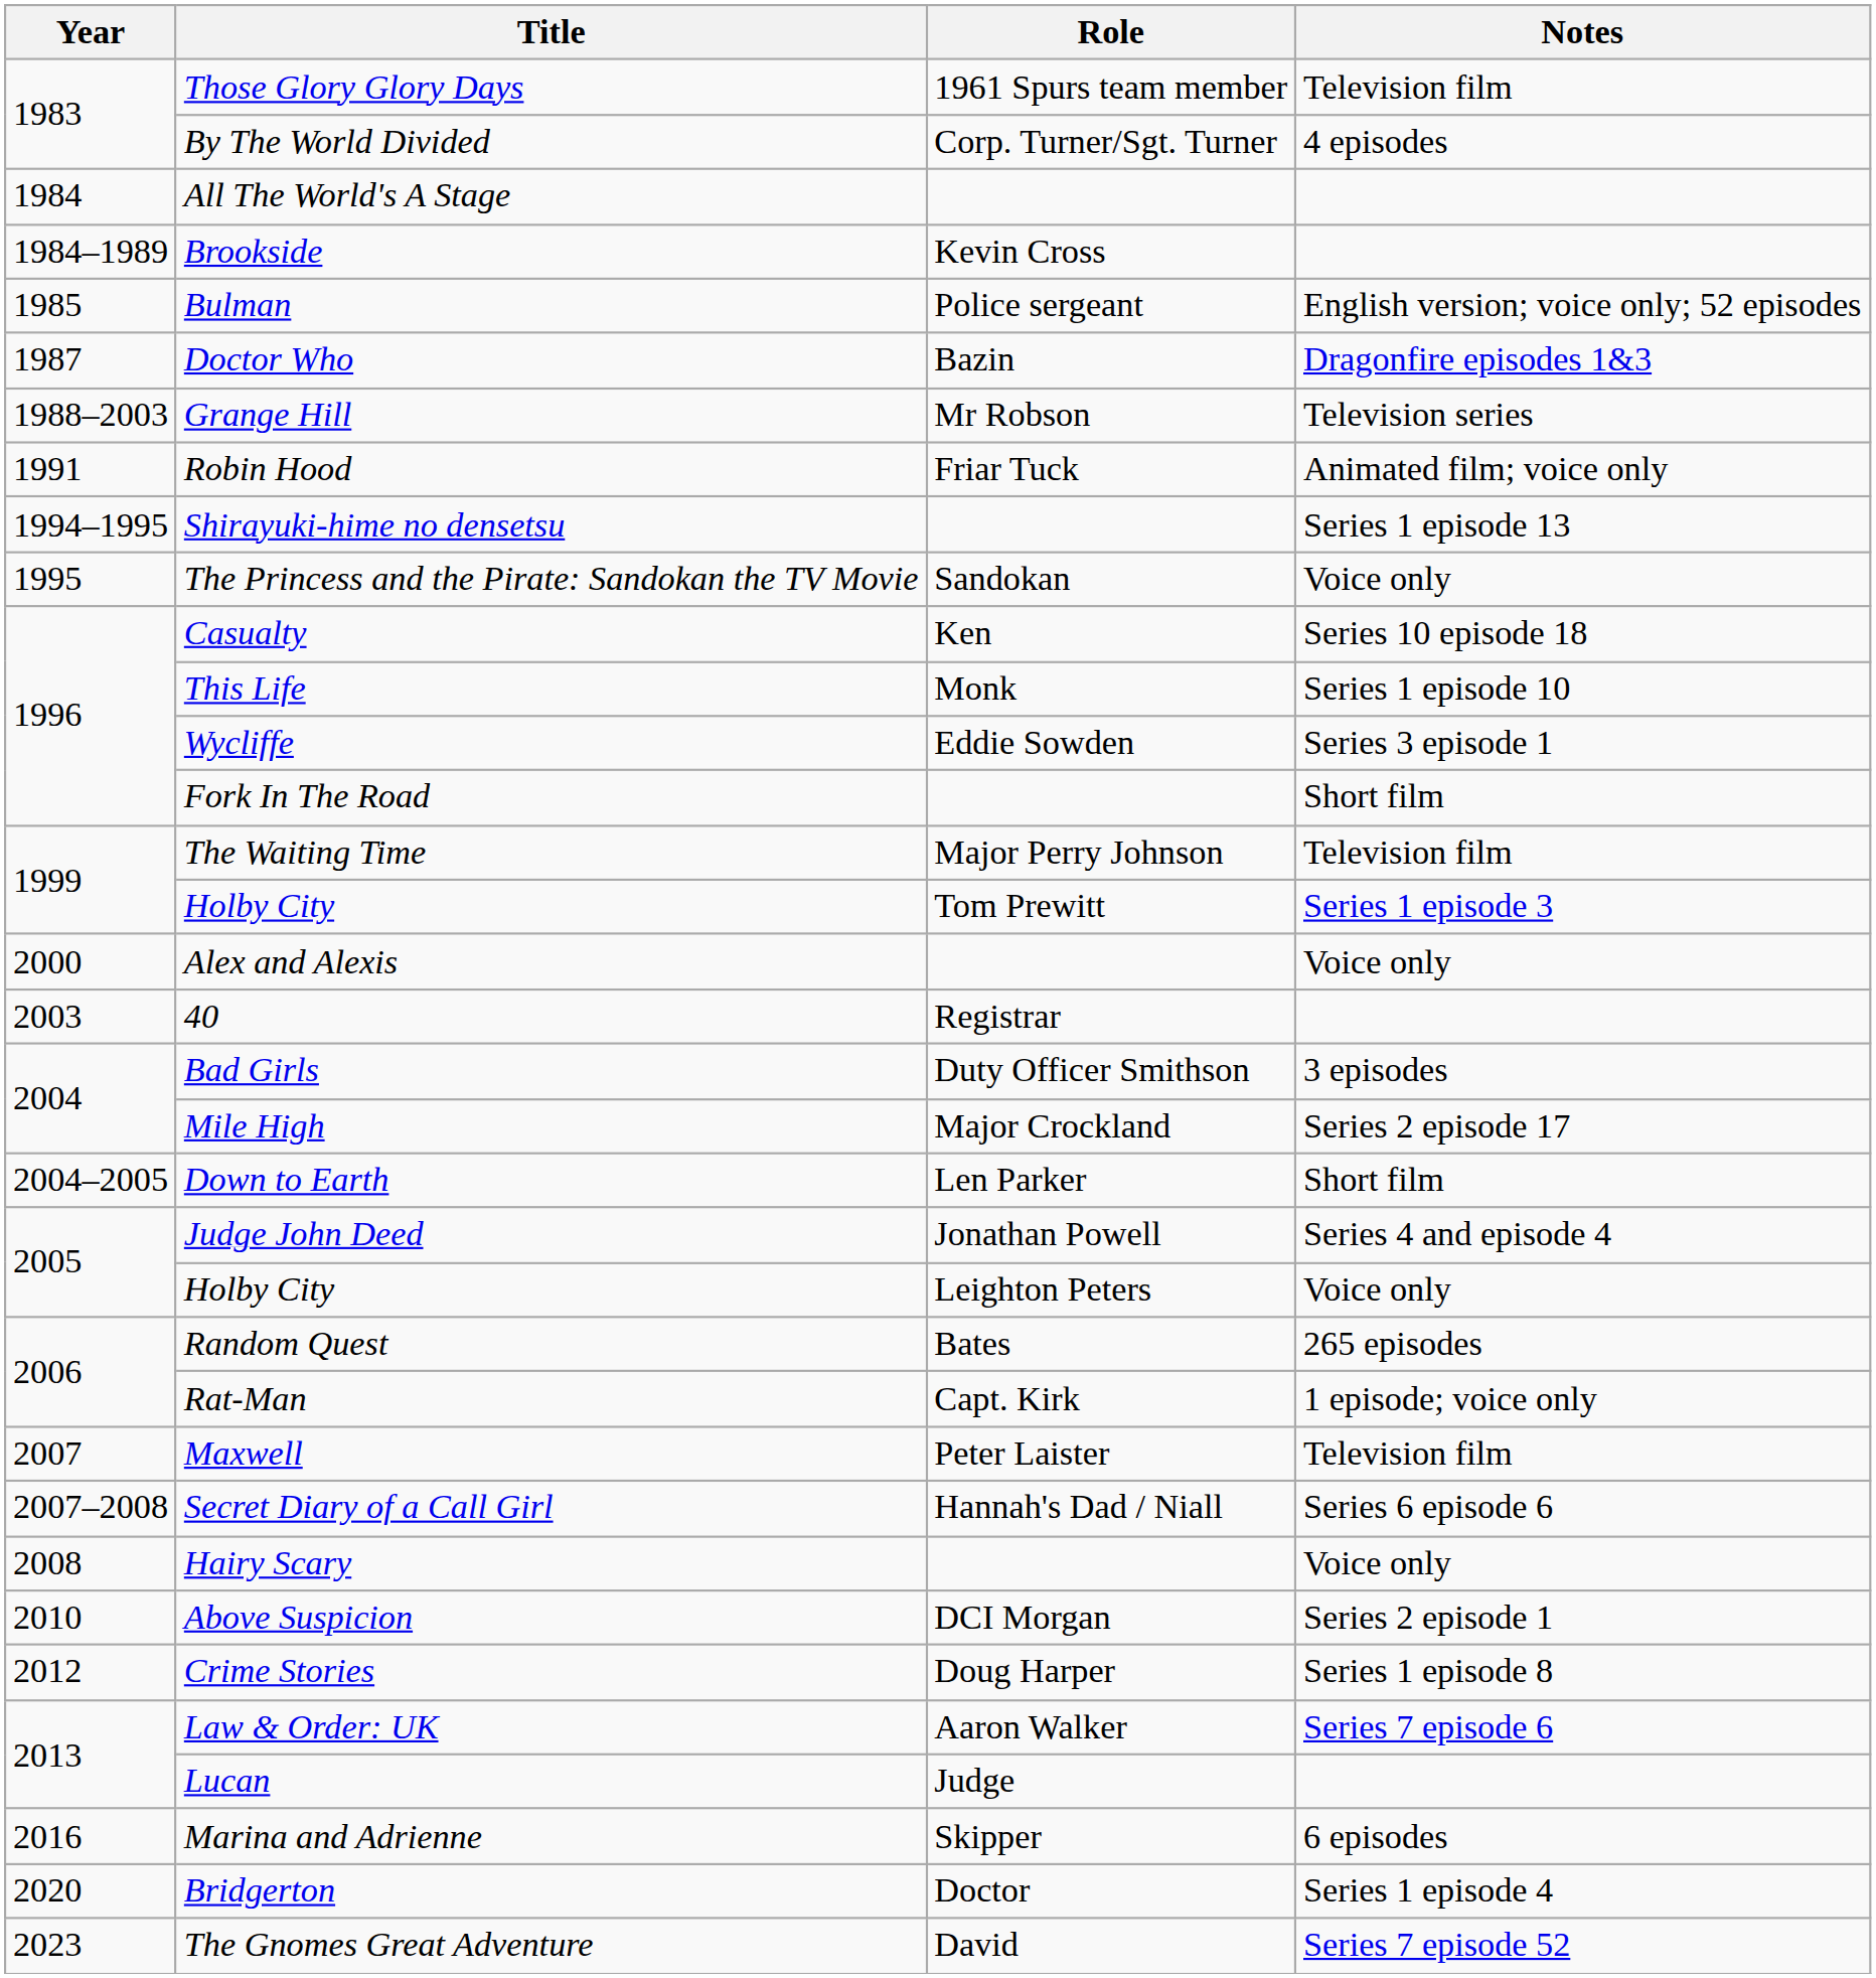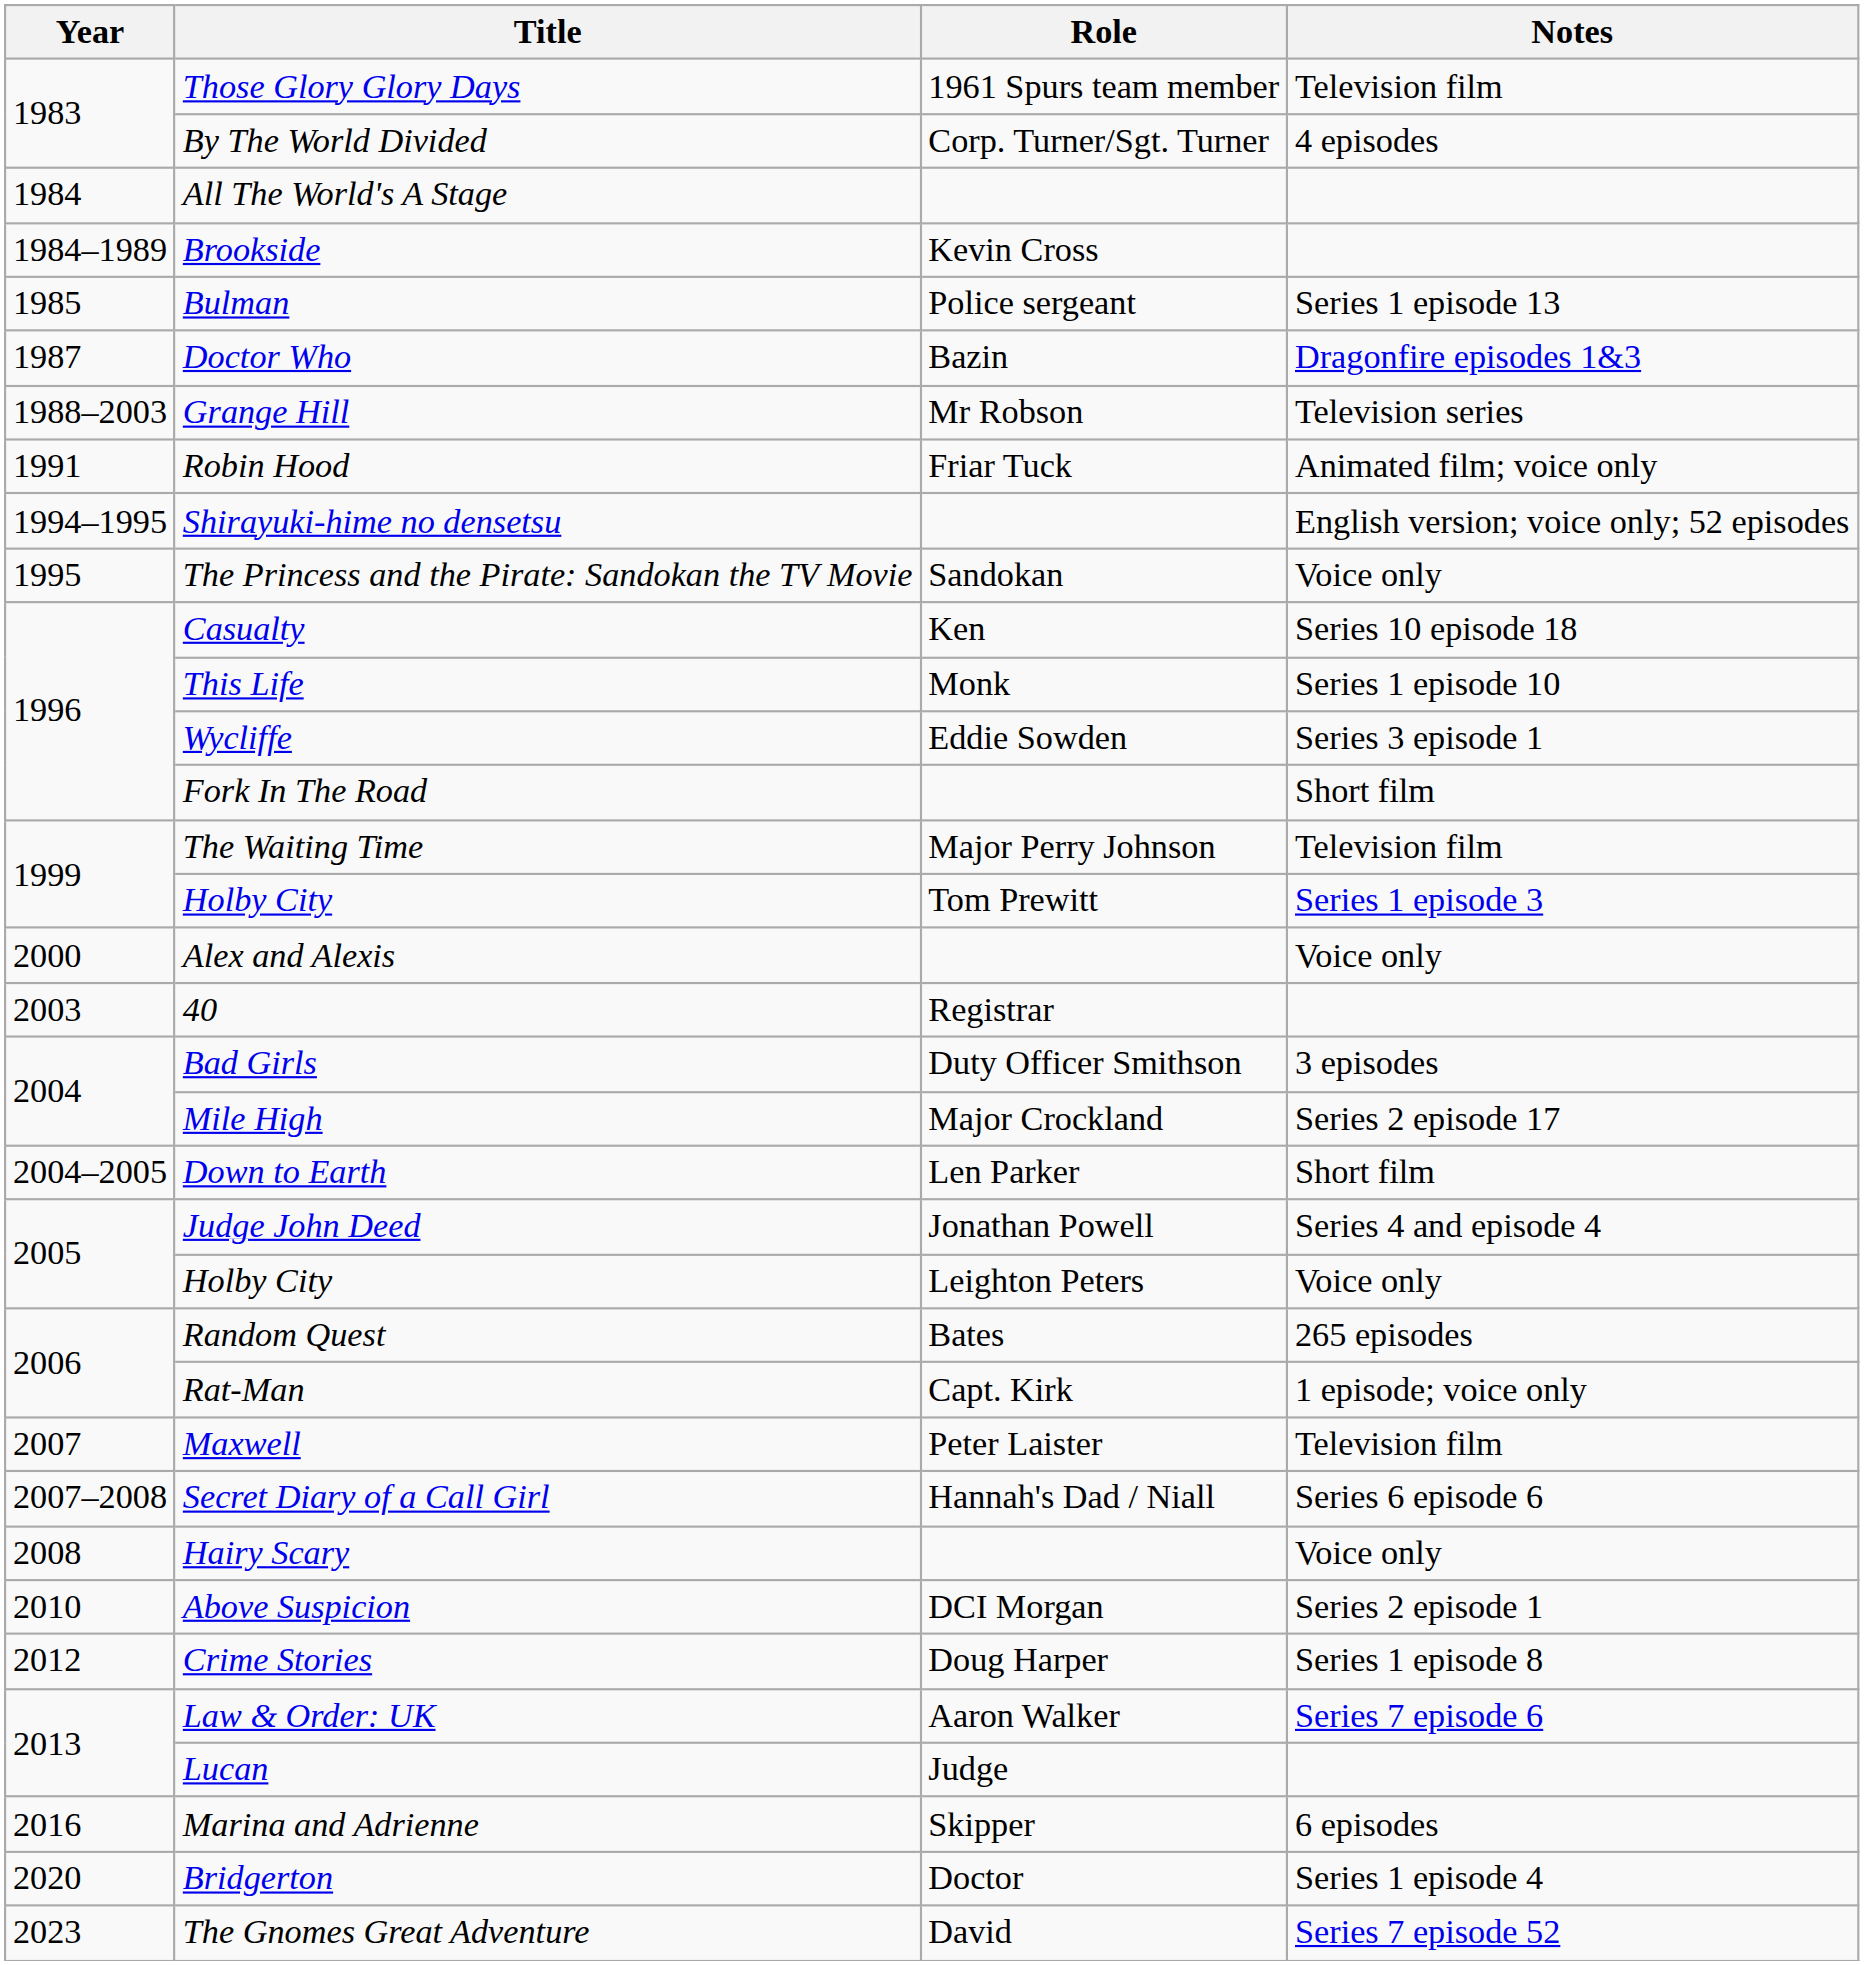Bulman | Notes: English version; voice only; 52 episodes -> Series 1 episode 13
Shirayuki-hime no densetsu | Notes: Series 1 episode 13 -> English version; voice only; 52 episodes
